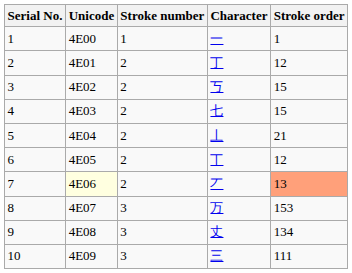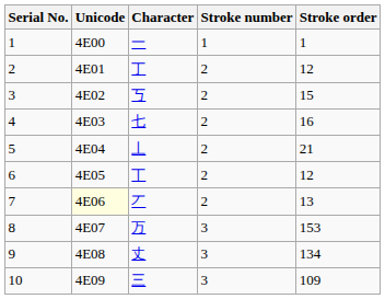columns swapped: Character <-> Stroke number
4 | Stroke order: 15 -> 16
7 | Stroke order: lightsalmon background -> no background
10 | Stroke order: 111 -> 109
